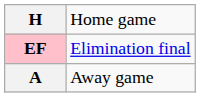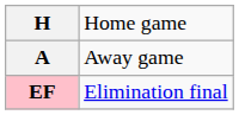rows swapped: A <-> EF
